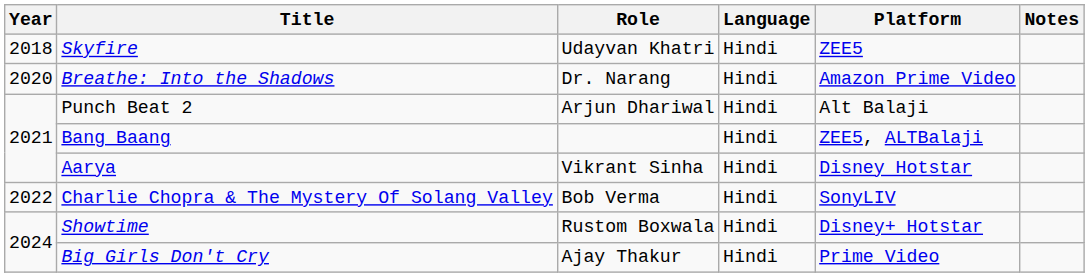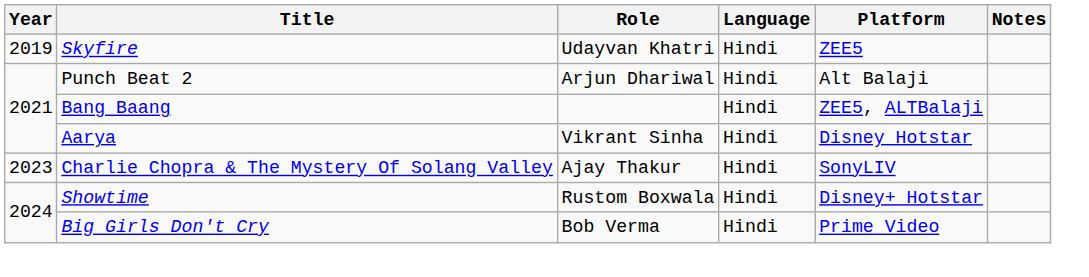Skyfire | Year: 2018 -> 2019
- row: 2020 | Breathe: Into the Shadows | Dr. Narang | Hindi | Amazon Prime Video
Charlie Chopra & The Mystery Of Solang Valley | Year: 2022 -> 2023
Charlie Chopra & The Mystery Of Solang Valley | Role: Bob Verma -> Ajay Thakur
Big Girls Don't Cry | Role: Ajay Thakur -> Bob Verma
